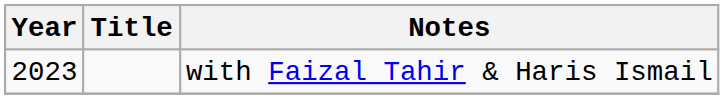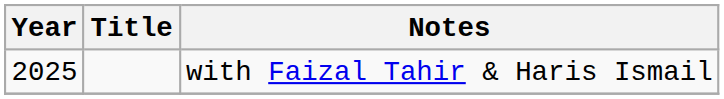with Faizal Tahir & Haris Ismail | Year: 2023 -> 2025
